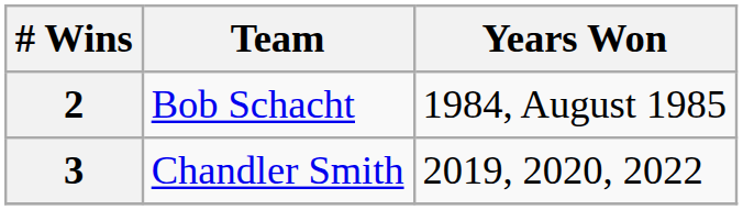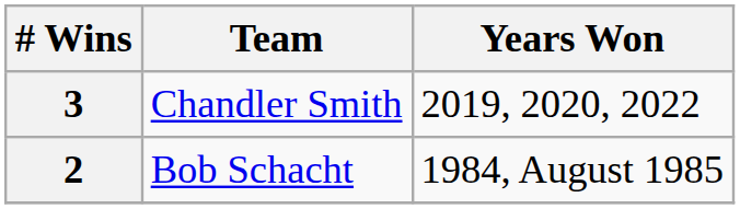rows swapped: 3 <-> 2
